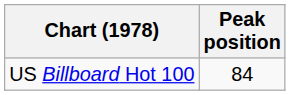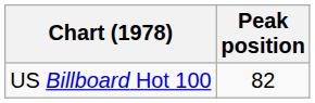US Billboard Hot 100 | Peak position: 84 -> 82
